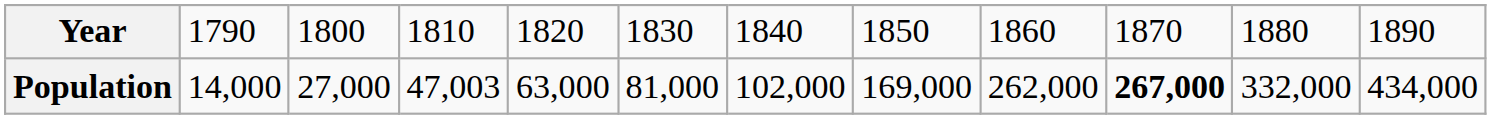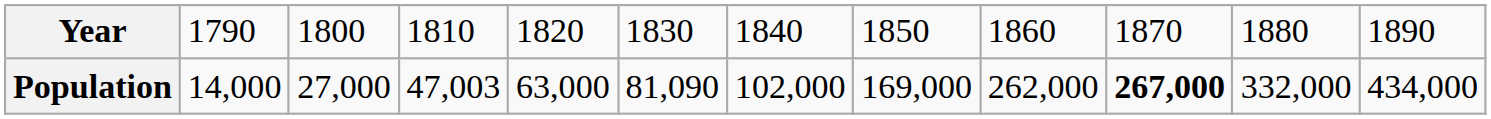Population | column 6: 81,000 -> 81,090
